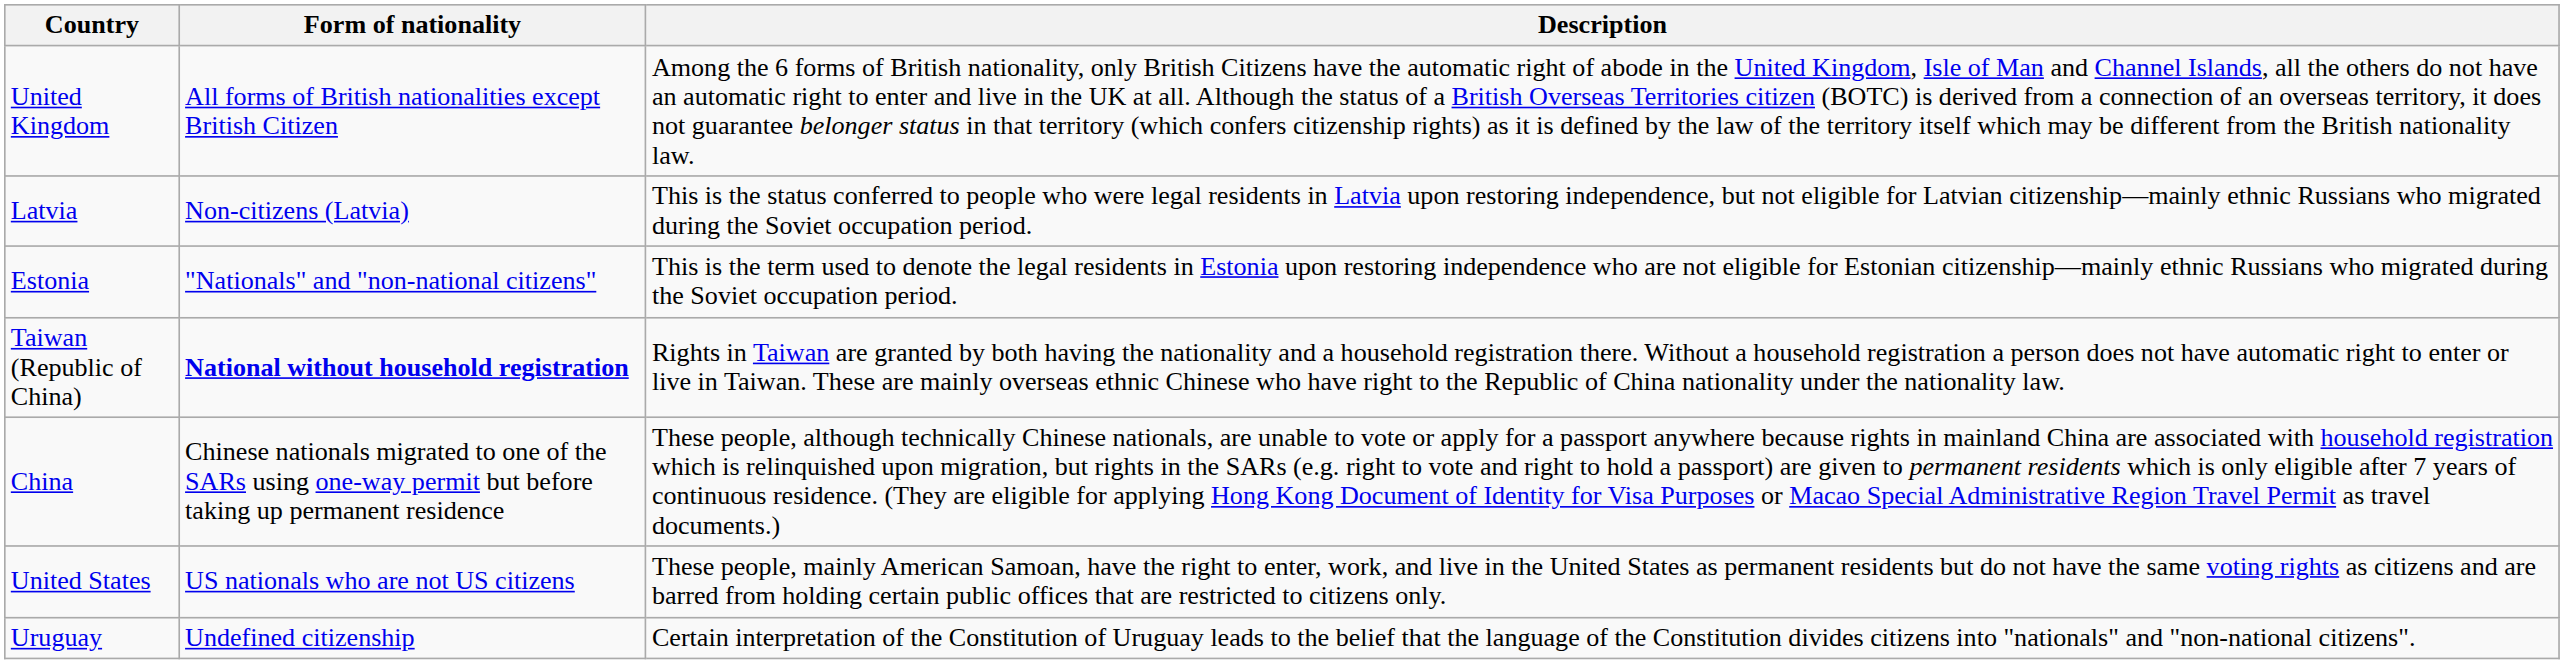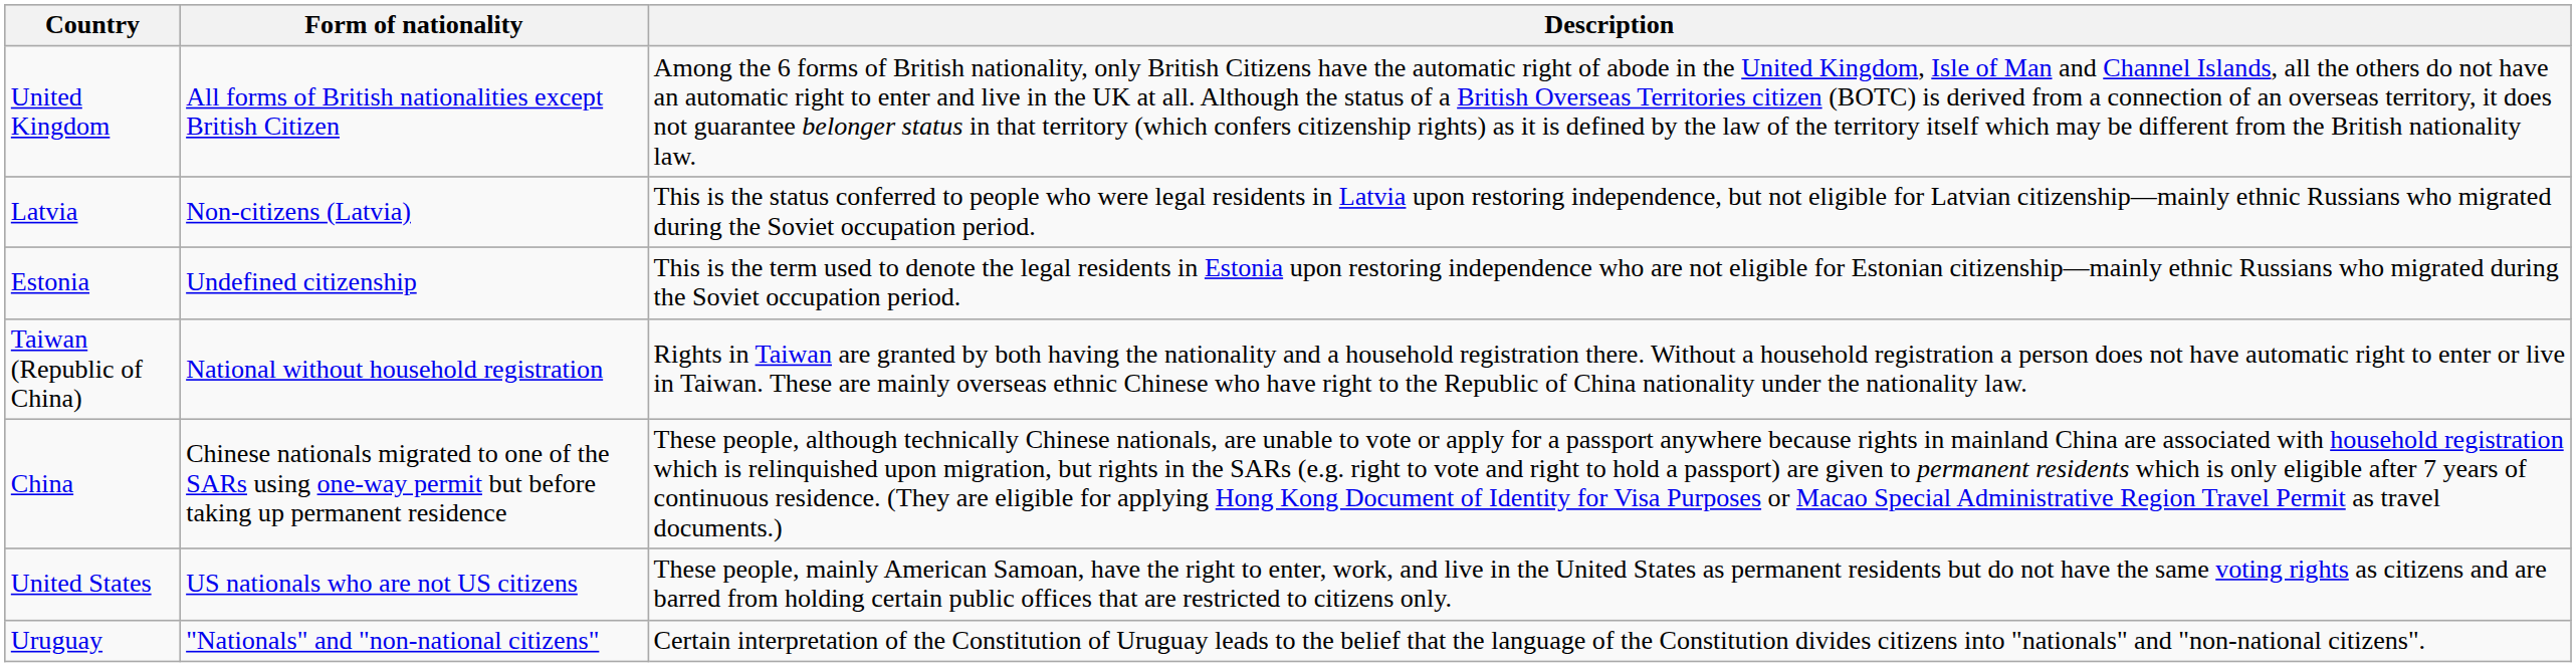Estonia | Form of nationality: "Nationals" and "non-national citizens" -> Undefined citizenship
Taiwan (Republic of China) | Form of nationality: bold -> normal
Uruguay | Form of nationality: Undefined citizenship -> "Nationals" and "non-national citizens"
